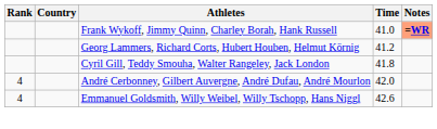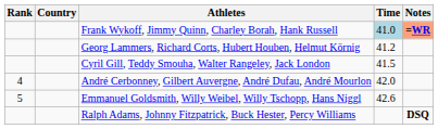Frank Wykoff, Jimmy Quinn, Charley Borah, Hank Russell | Time: no background -> lightblue background
Cyril Gill, Teddy Smouha, Walter Rangeley, Jack London | Time: 41.8 -> 41.5
Emmanuel Goldsmith, Willy Weibel, Willy Tschopp, Hans Niggl | Rank: 4 -> 5
+ row: Ralph Adams, Johnny Fitzpatrick, Buck Hester, Percy Williams | DSQ
